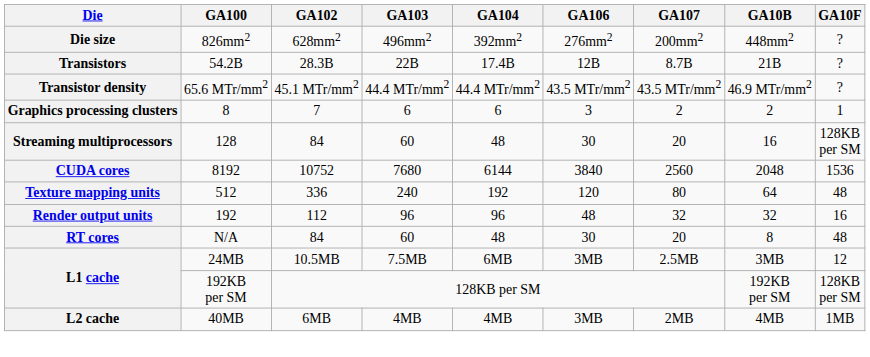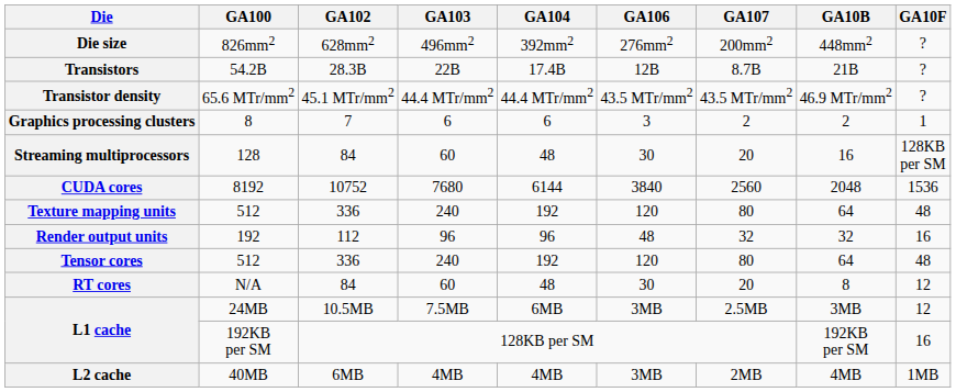+ row: Tensor cores | 512 | 336 | 240 | 192 | 120 | 80 | 64 | 48
RT cores | GA10F: 48 -> 12
L1 cache / 192KB per SM | GA10F: 128KB per SM -> 16
